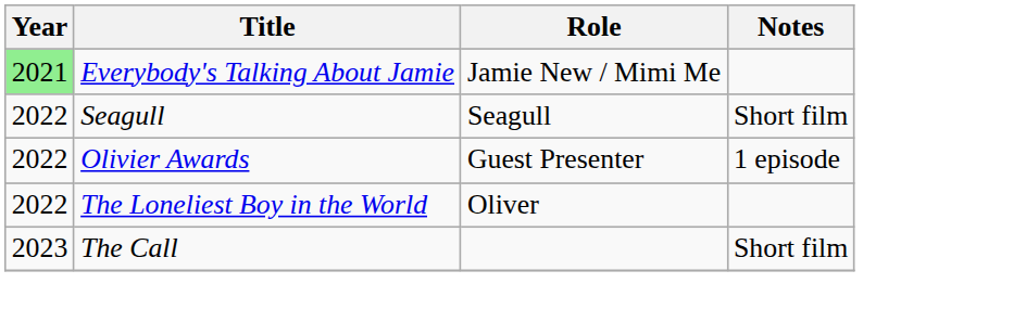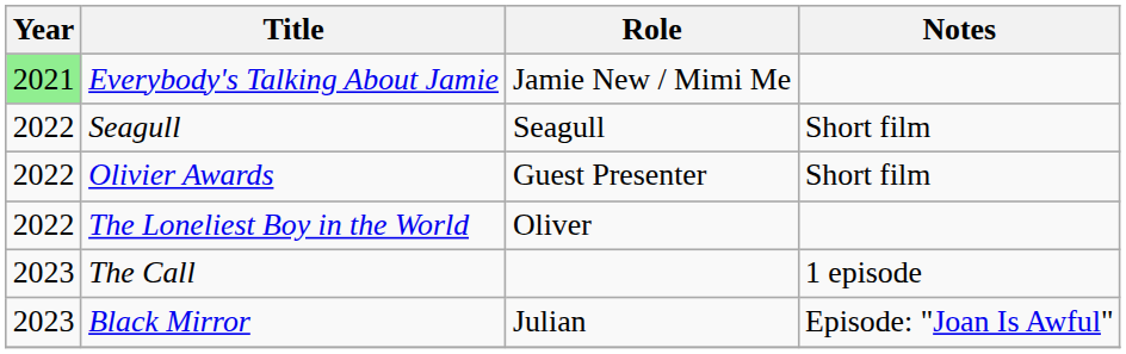Olivier Awards | Notes: 1 episode -> Short film
The Call | Notes: Short film -> 1 episode
+ row: 2023 | Black Mirror | Julian | Episode: "Joan Is Awful"
